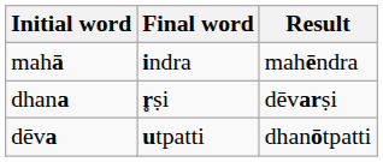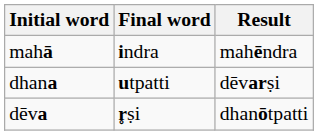dhana | Final word: r̥ṣi -> utpatti
dēva | Final word: utpatti -> r̥ṣi
